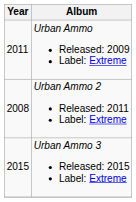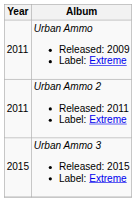Urban Ammo 2 Released: 2011 Label: Extreme | Year: 2008 -> 2011
